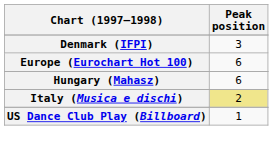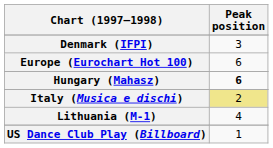Hungary (Mahasz) | Peak position: normal -> bold
+ row: Lithuania (M-1) | 4
